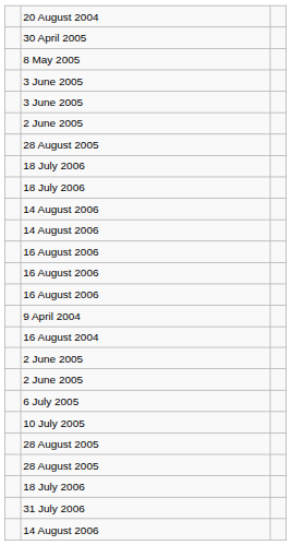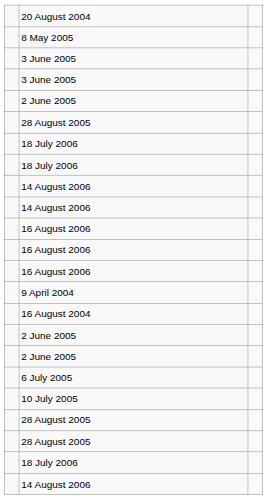- row: 30 April 2005
- row: 31 July 2006
